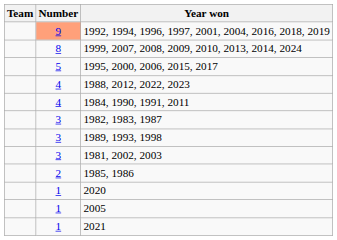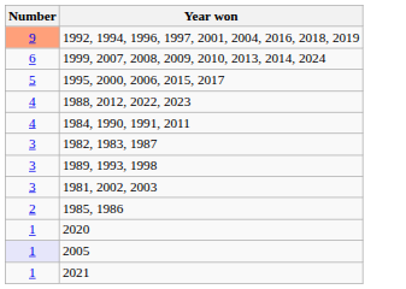- column: Team
1999, 2007, 2008, 2009, 2010, 2013, 2014, 2024 | Number: 8 -> 6
2005 | Number: no background -> lavender background
